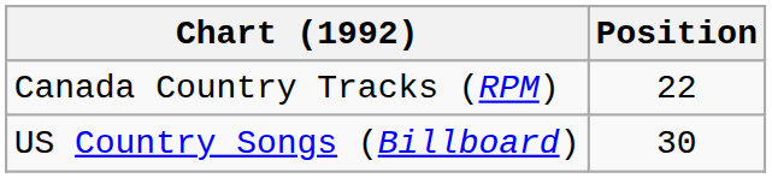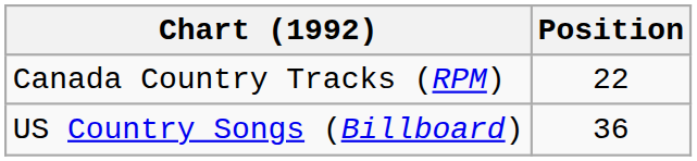US Country Songs (Billboard) | Position: 30 -> 36
